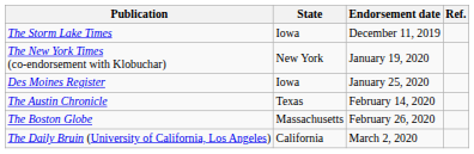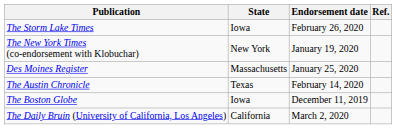The Storm Lake Times | Endorsement date: December 11, 2019 -> February 26, 2020
Des Moines Register | State: Iowa -> Massachusetts
The Boston Globe | State: Massachusetts -> Iowa
The Boston Globe | Endorsement date: February 26, 2020 -> December 11, 2019
